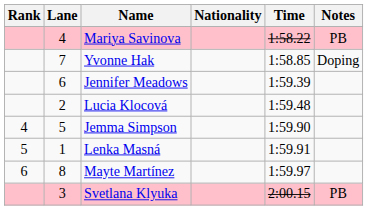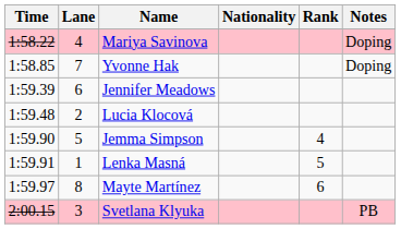columns swapped: Rank <-> Time
Mariya Savinova | Notes: PB -> Doping
